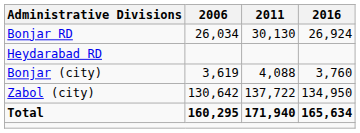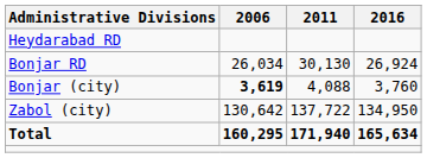rows swapped: Bonjar RD <-> Heydarabad RD
Bonjar (city) | 2006: normal -> bold
